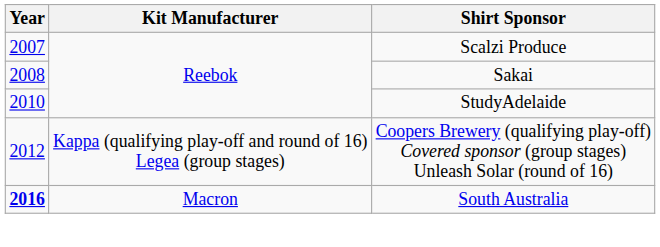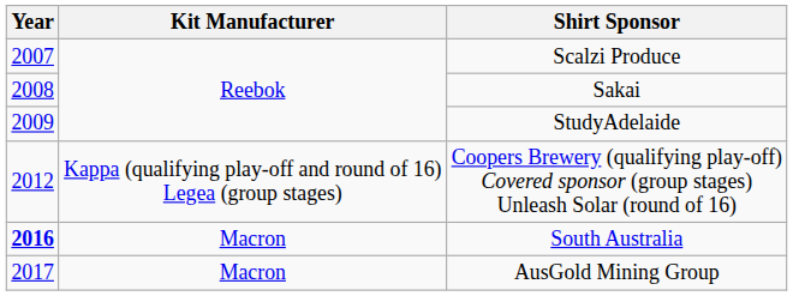StudyAdelaide | Year: 2010 -> 2009
+ row: 2017 | Macron | AusGold Mining Group
